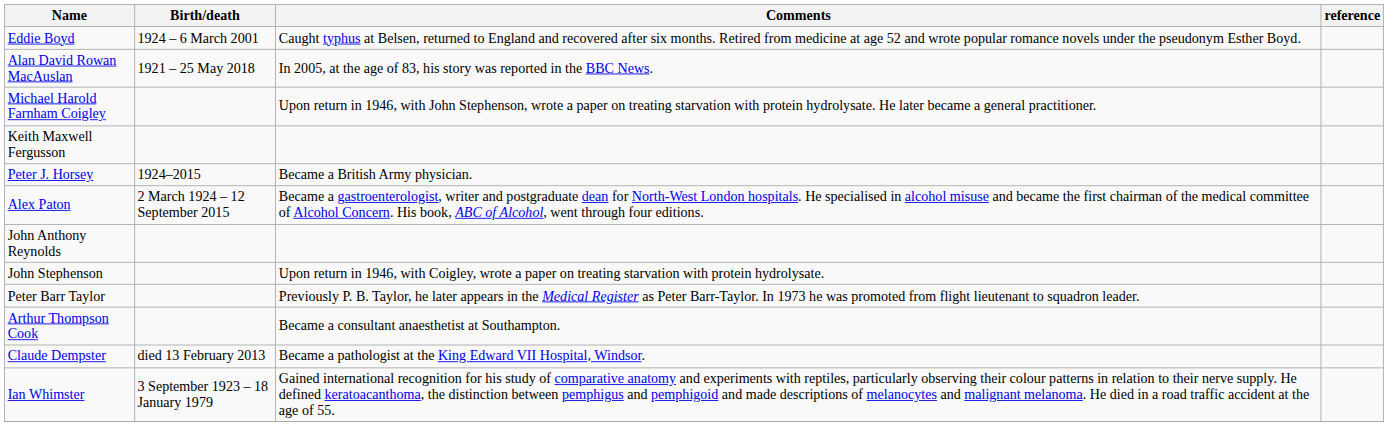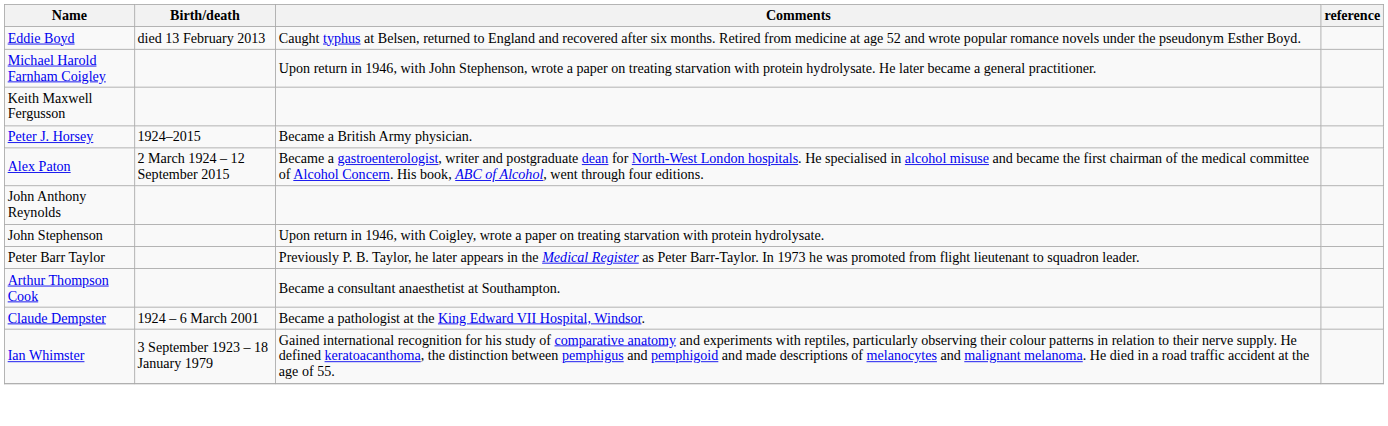Eddie Boyd | Birth/death: 1924 – 6 March 2001 -> died 13 February 2013
- row: Alan David Rowan MacAuslan | 1921 – 25 May 2018 | In 2005, at the age of 83, his story was reported in the BBC News.
Claude Dempster | Birth/death: died 13 February 2013 -> 1924 – 6 March 2001
